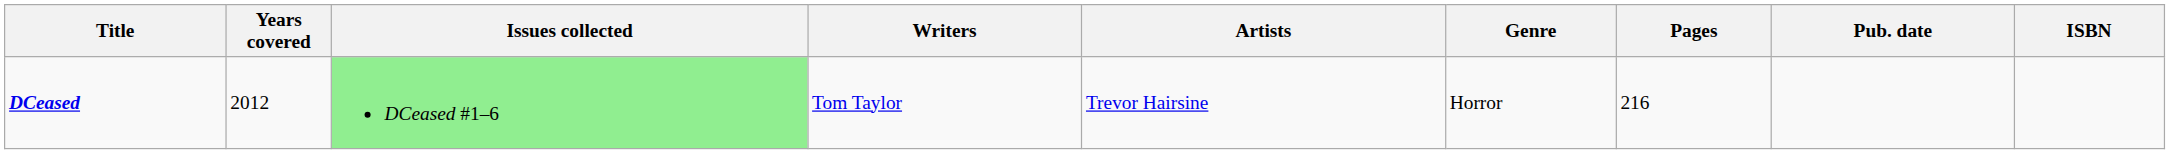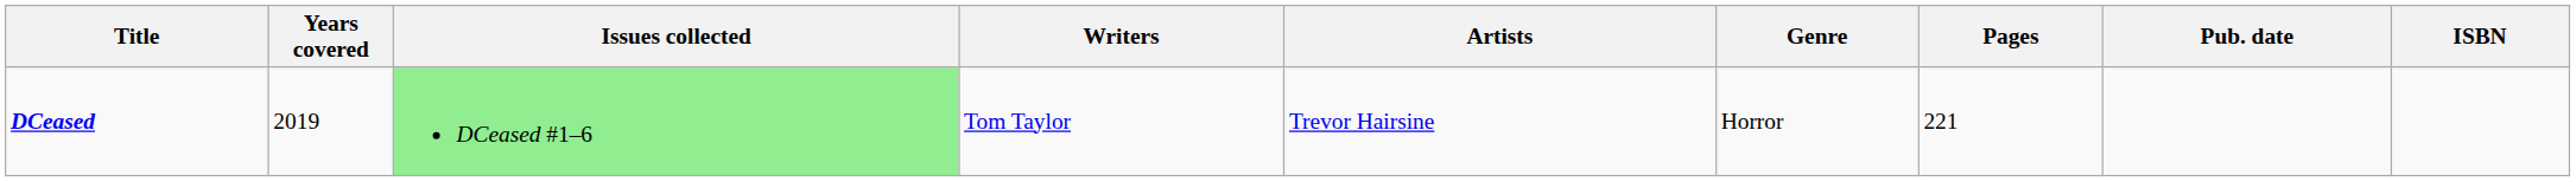DCeased | Years covered: 2012 -> 2019
DCeased | Pages: 216 -> 221
